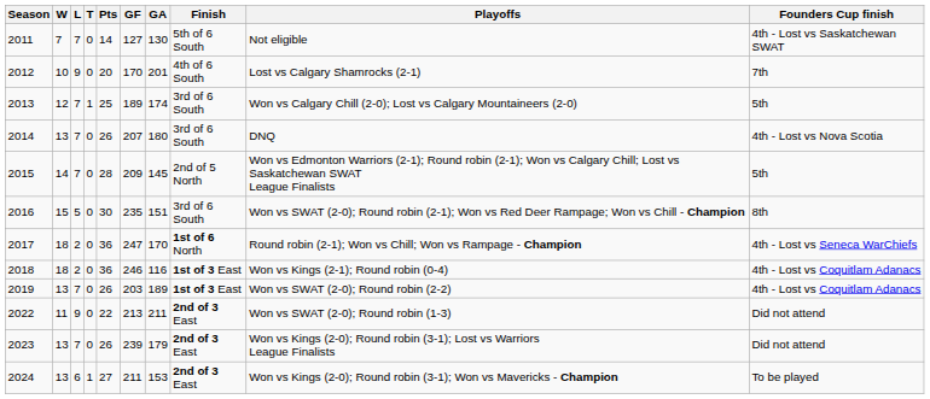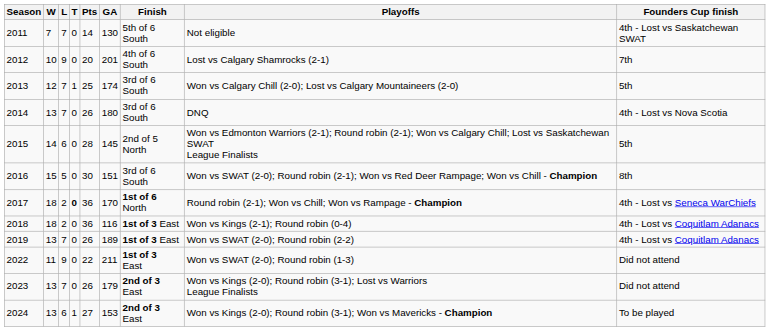- column: GF | 127 | 170 | 189 | 207 | 209 | 235 | 247 | 246 | 203 | 213 | 239 | 211
2015 | L: 7 -> 6
2017 | T: normal -> bold
2022 | Finish: 2nd of 3 East -> 1st of 3 East
